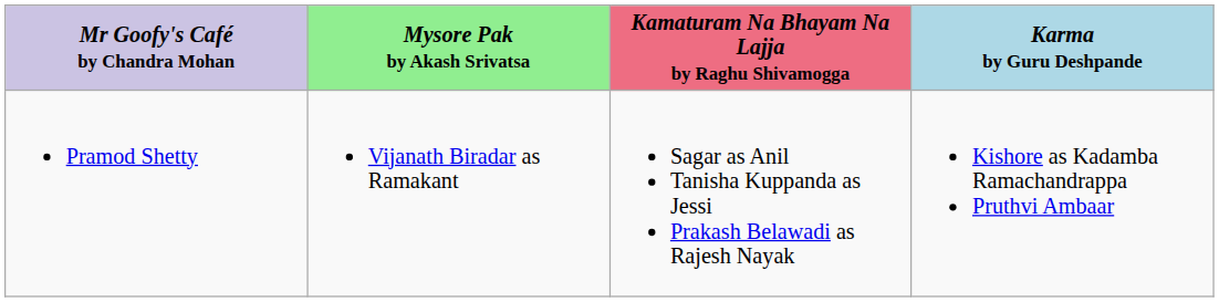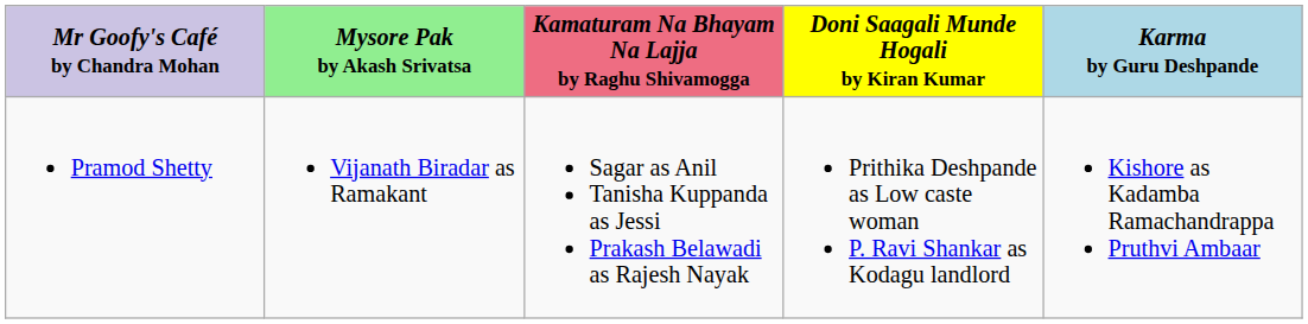+ column: Doni Saagali Munde Hogali by Kiran Kumar | Prithika Deshpande as Low caste woman P. Ravi Shankar as Kodagu landlord
